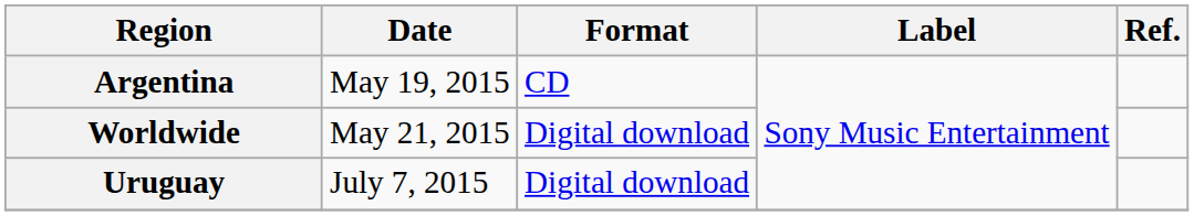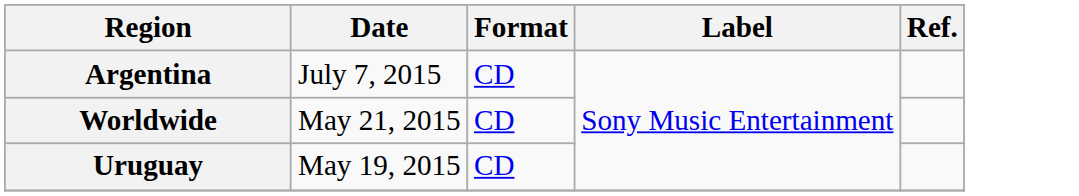Argentina | Date: May 19, 2015 -> July 7, 2015
Worldwide | Format: Digital download -> CD
Uruguay | Date: July 7, 2015 -> May 19, 2015
Uruguay | Format: Digital download -> CD
